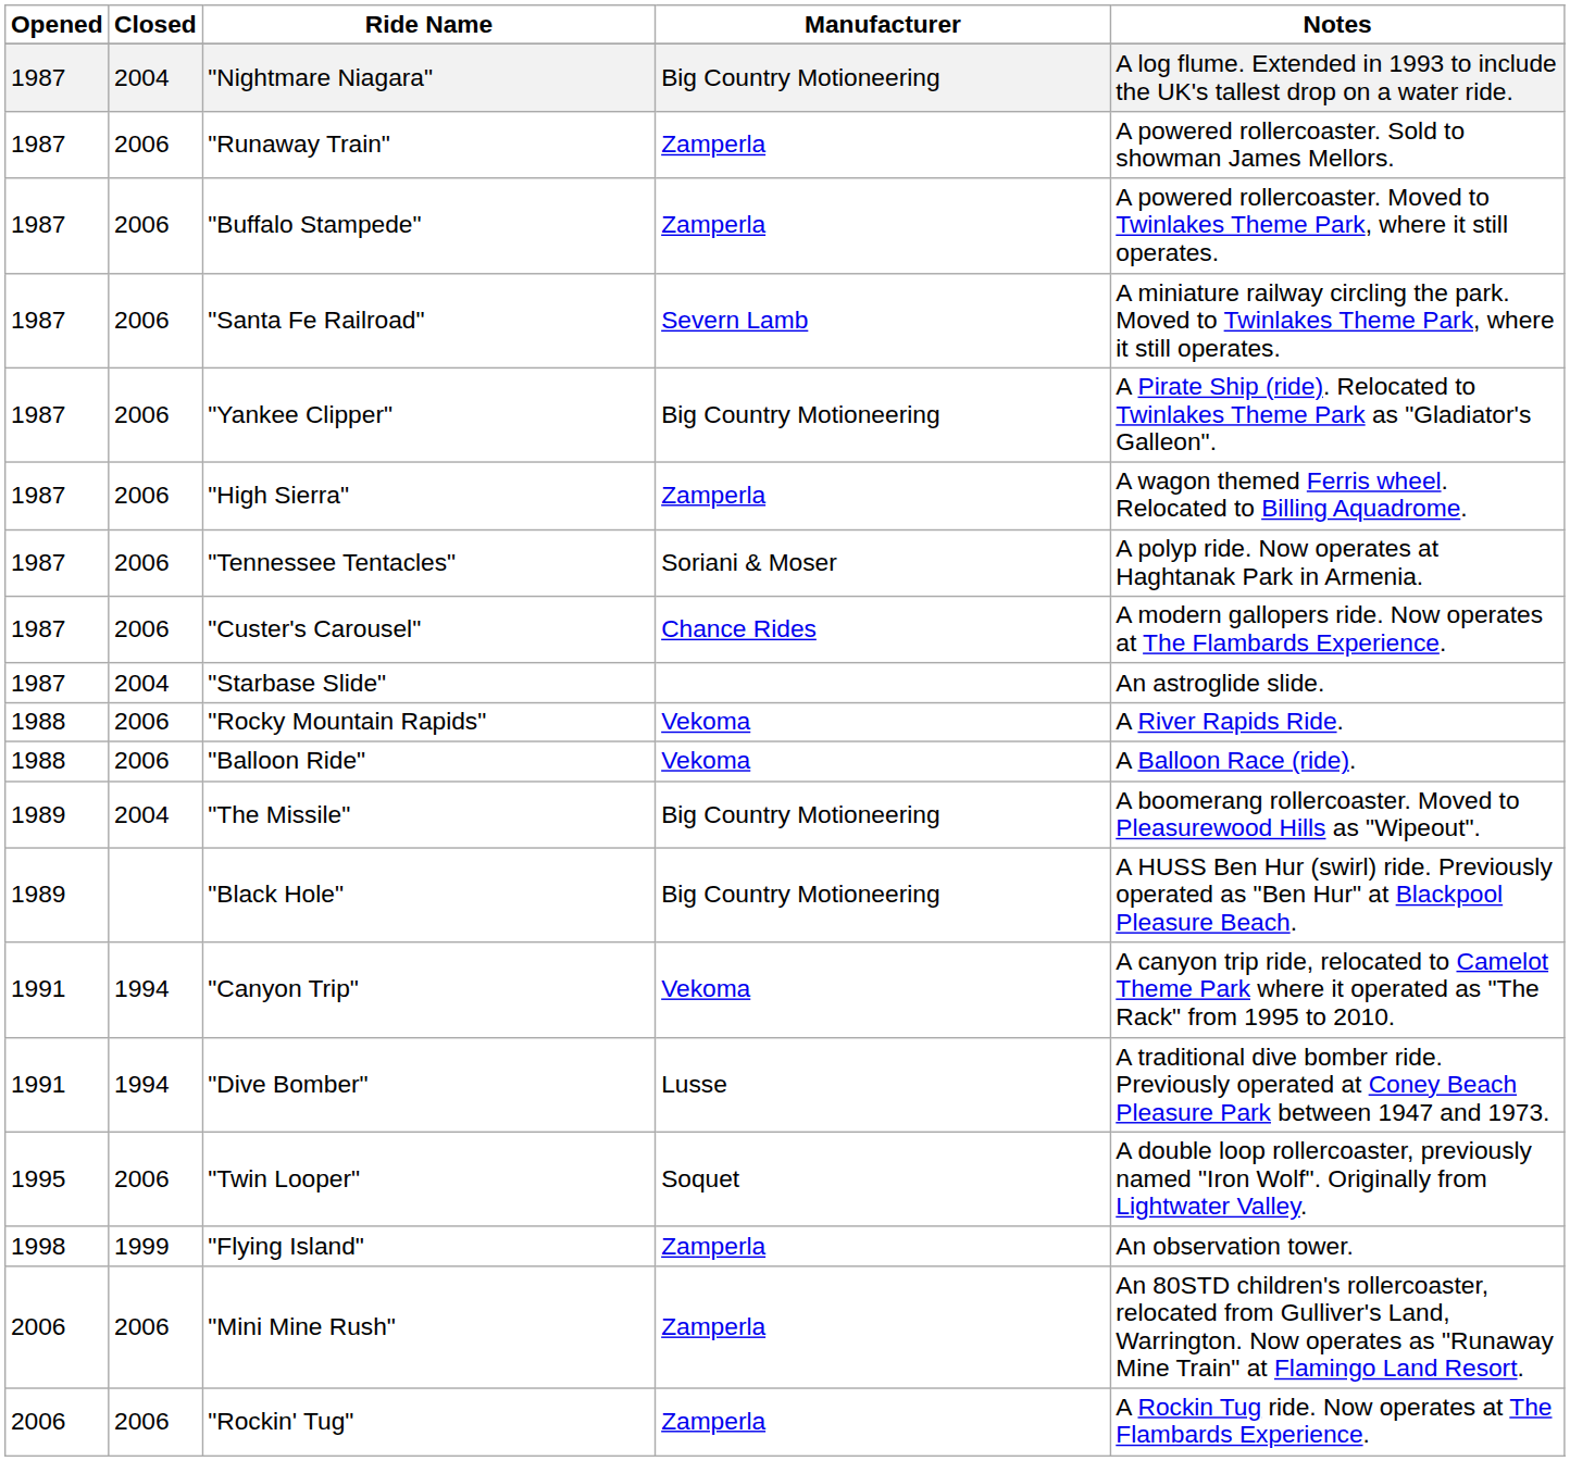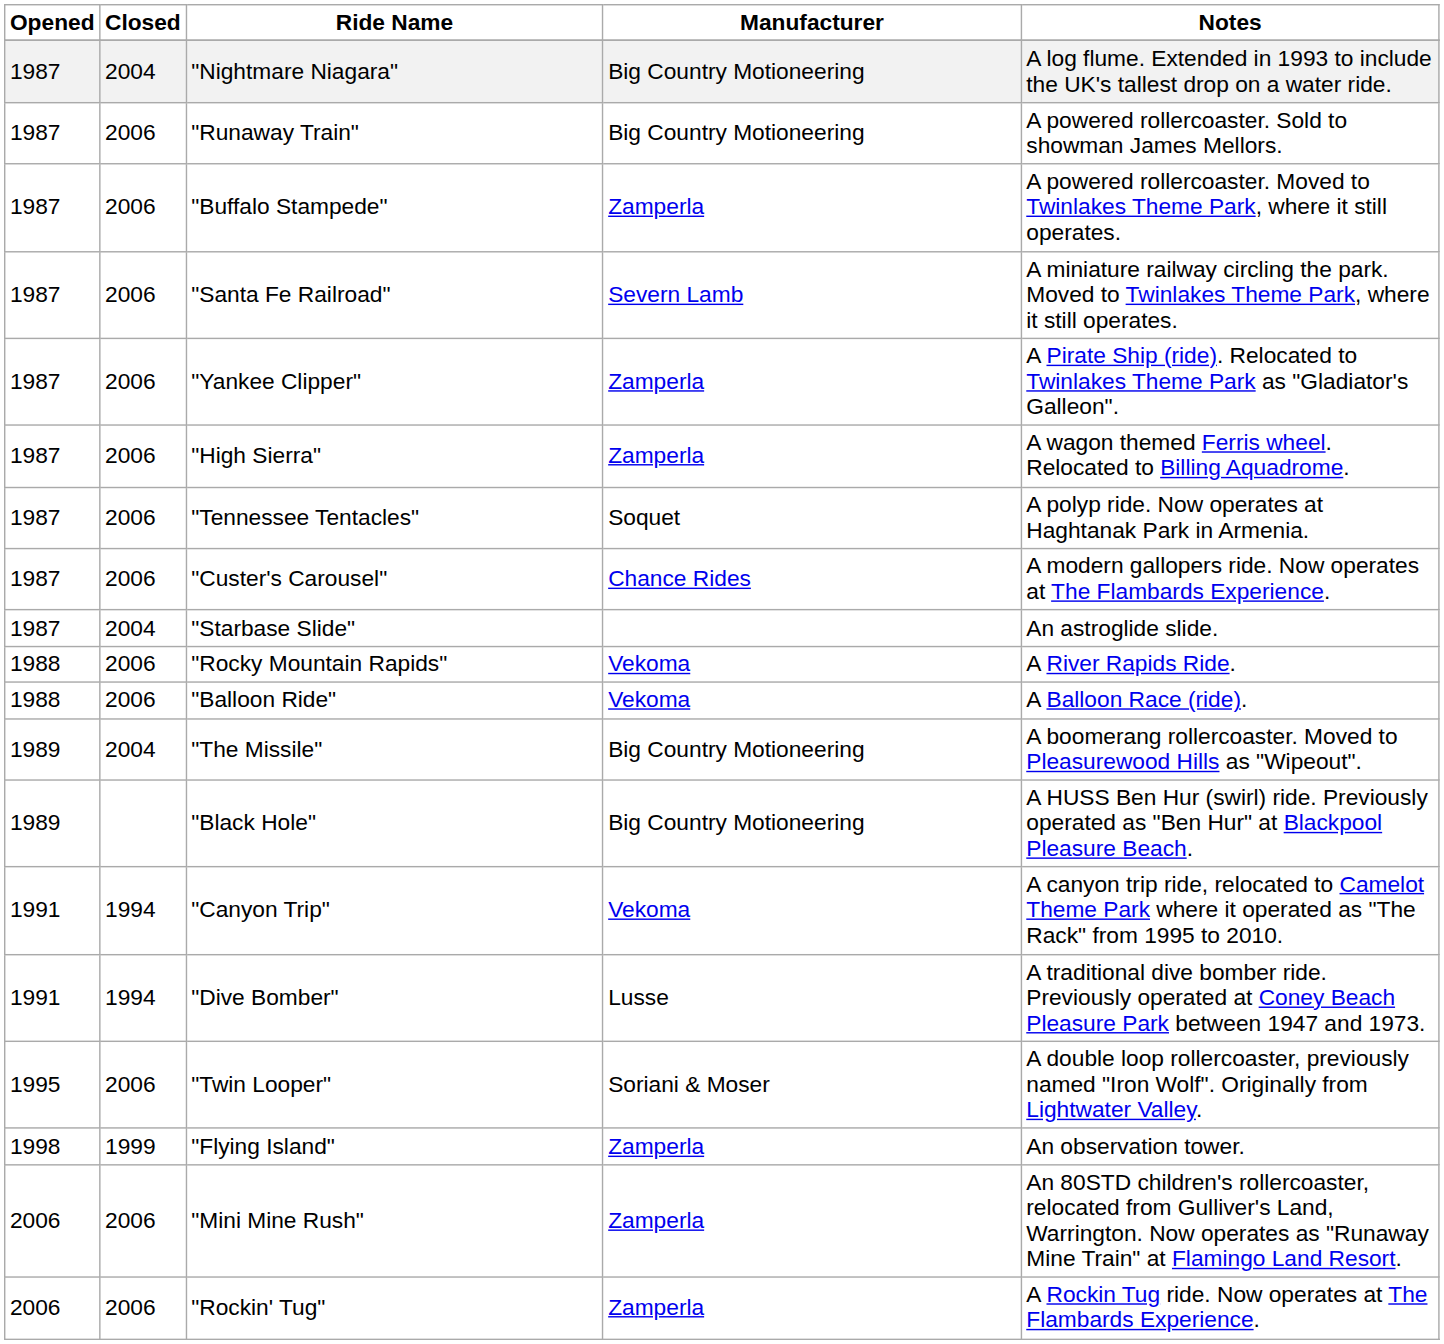"Runaway Train" | Manufacturer: Zamperla -> Big Country Motioneering
"Yankee Clipper" | Manufacturer: Big Country Motioneering -> Zamperla
"Tennessee Tentacles" | Manufacturer: Soriani & Moser -> Soquet
"Twin Looper" | Manufacturer: Soquet -> Soriani & Moser
